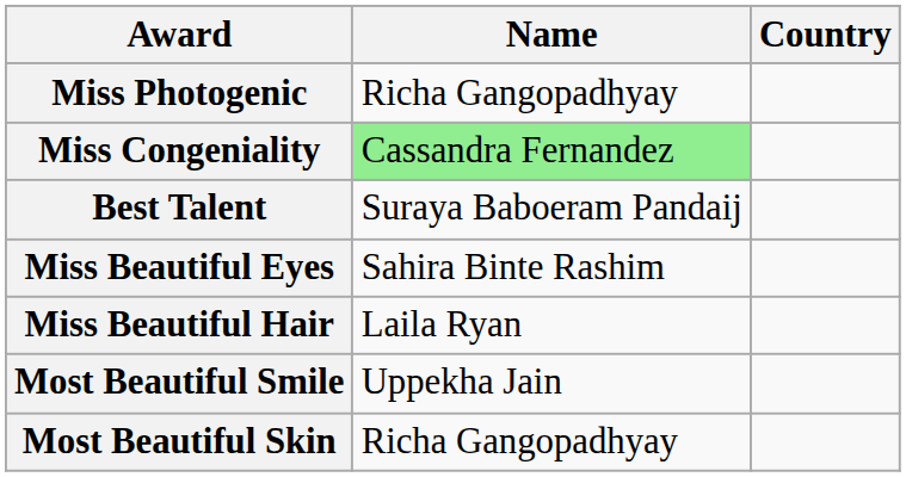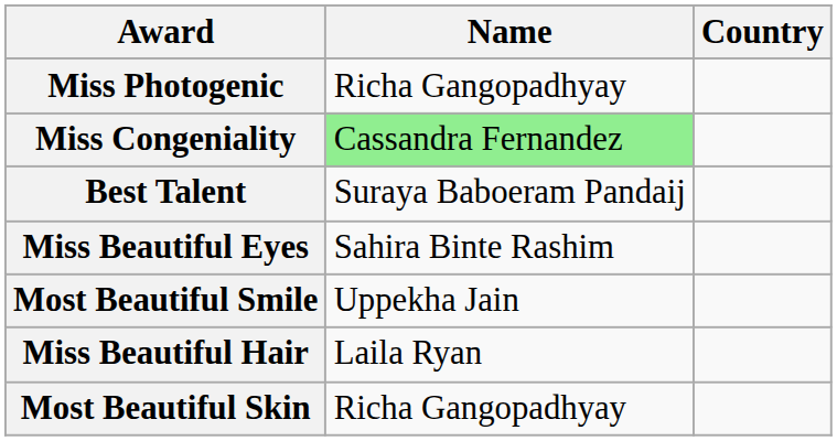rows swapped: Miss Beautiful Hair <-> Most Beautiful Smile
